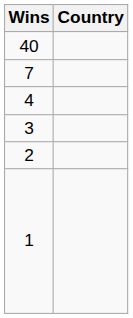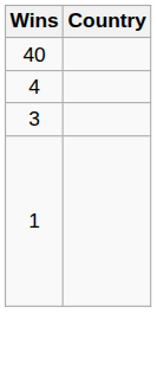- row: 7
- row: 2
